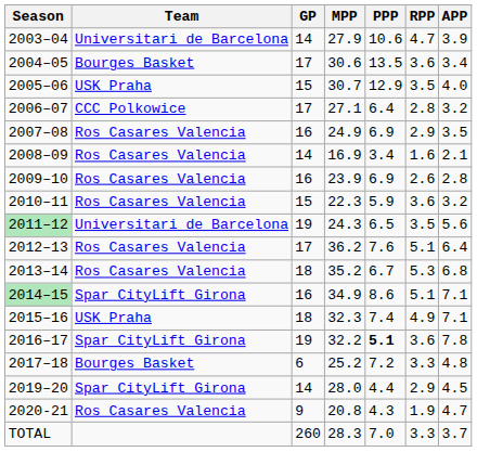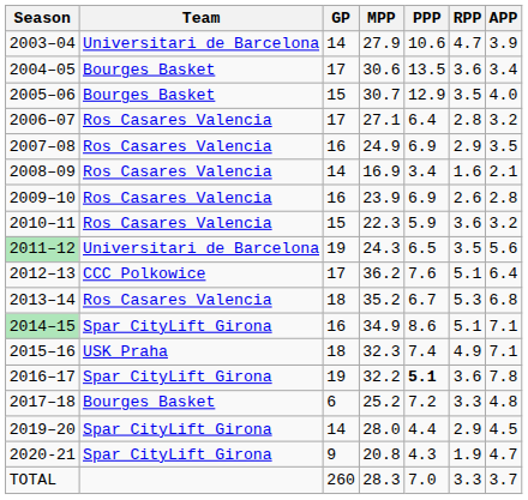2005–06 | Team: USK Praha -> Bourges Basket
2006–07 | Team: CCC Polkowice -> Ros Casares Valencia
2012–13 | Team: Ros Casares Valencia -> CCC Polkowice
2020-21 | Team: Ros Casares Valencia -> Spar CityLift Girona
